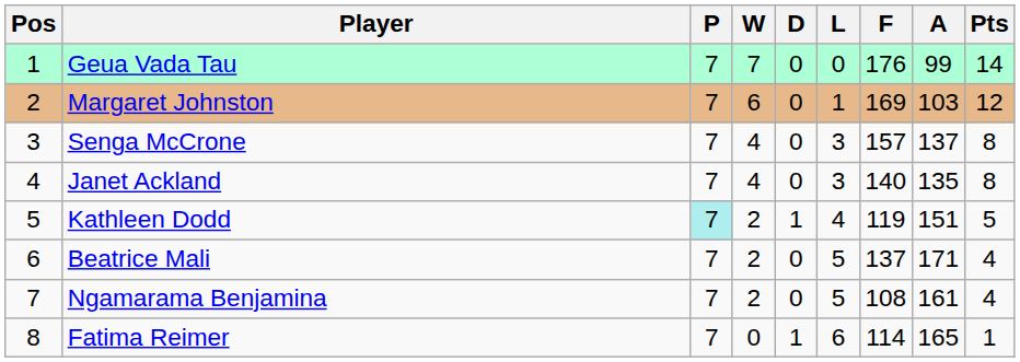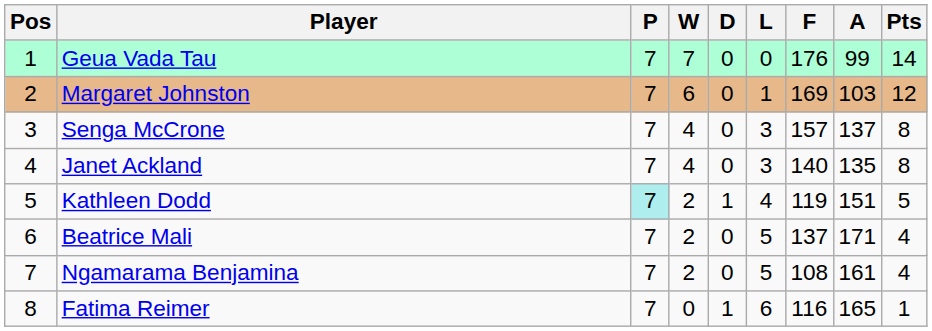Fatima Reimer | F: 114 -> 116
